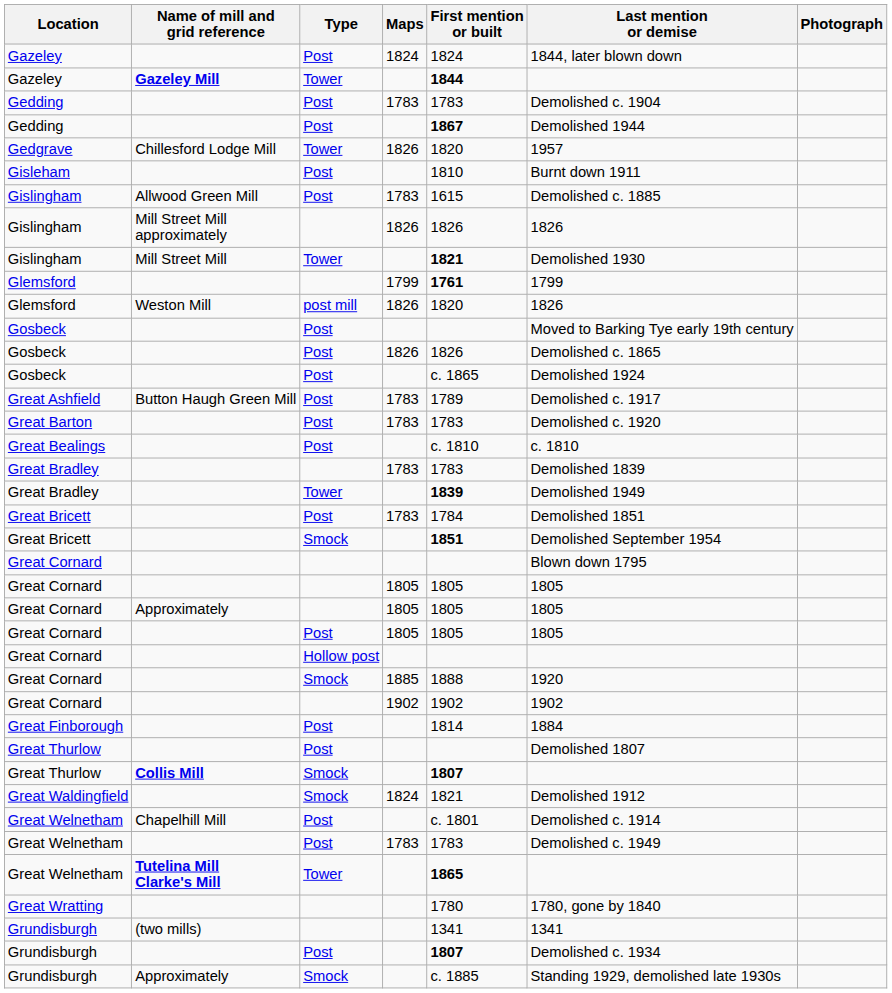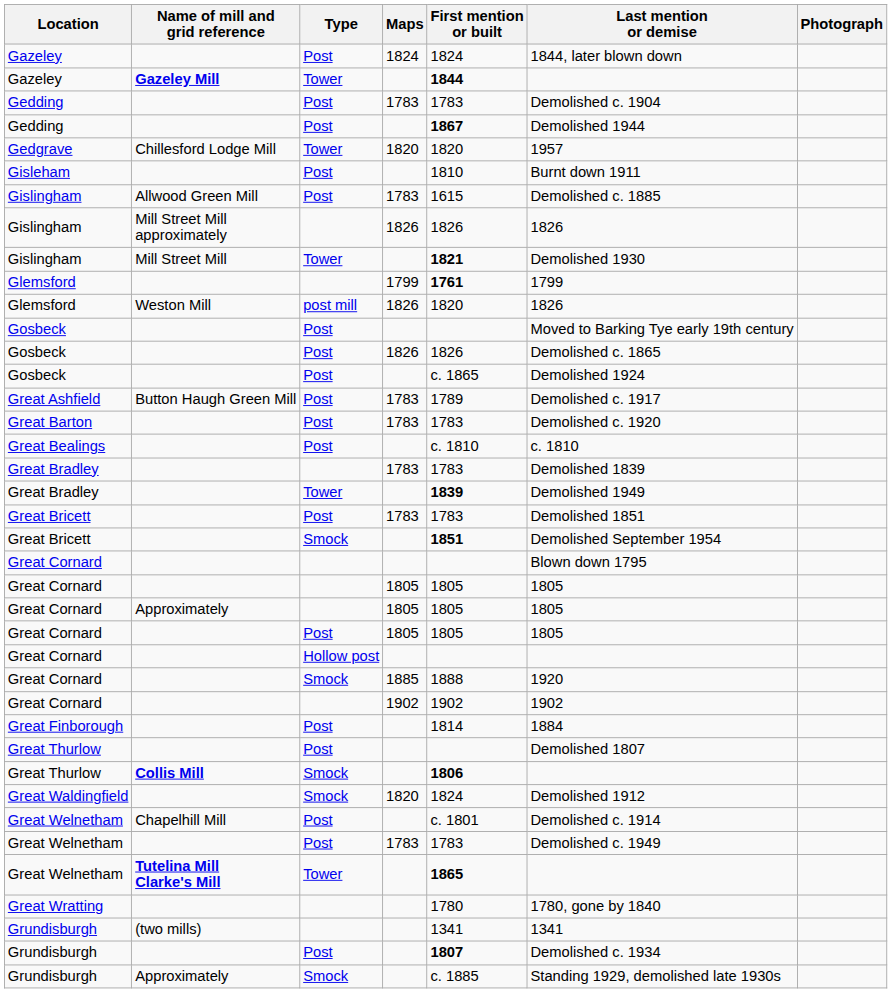Gedgrave | Maps: 1826 -> 1820
Great Bricett / Post | First mention or built: 1784 -> 1783
Great Thurlow / Smock | First mention or built: 1807 -> 1806
Great Waldingfield | Maps: 1824 -> 1820
Great Waldingfield | First mention or built: 1821 -> 1824
